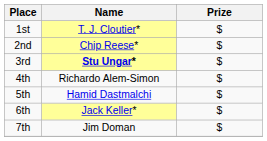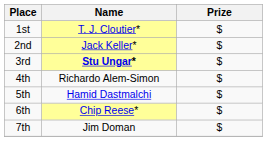2nd | Name: Chip Reese* -> Jack Keller*
6th | Name: Jack Keller* -> Chip Reese*
